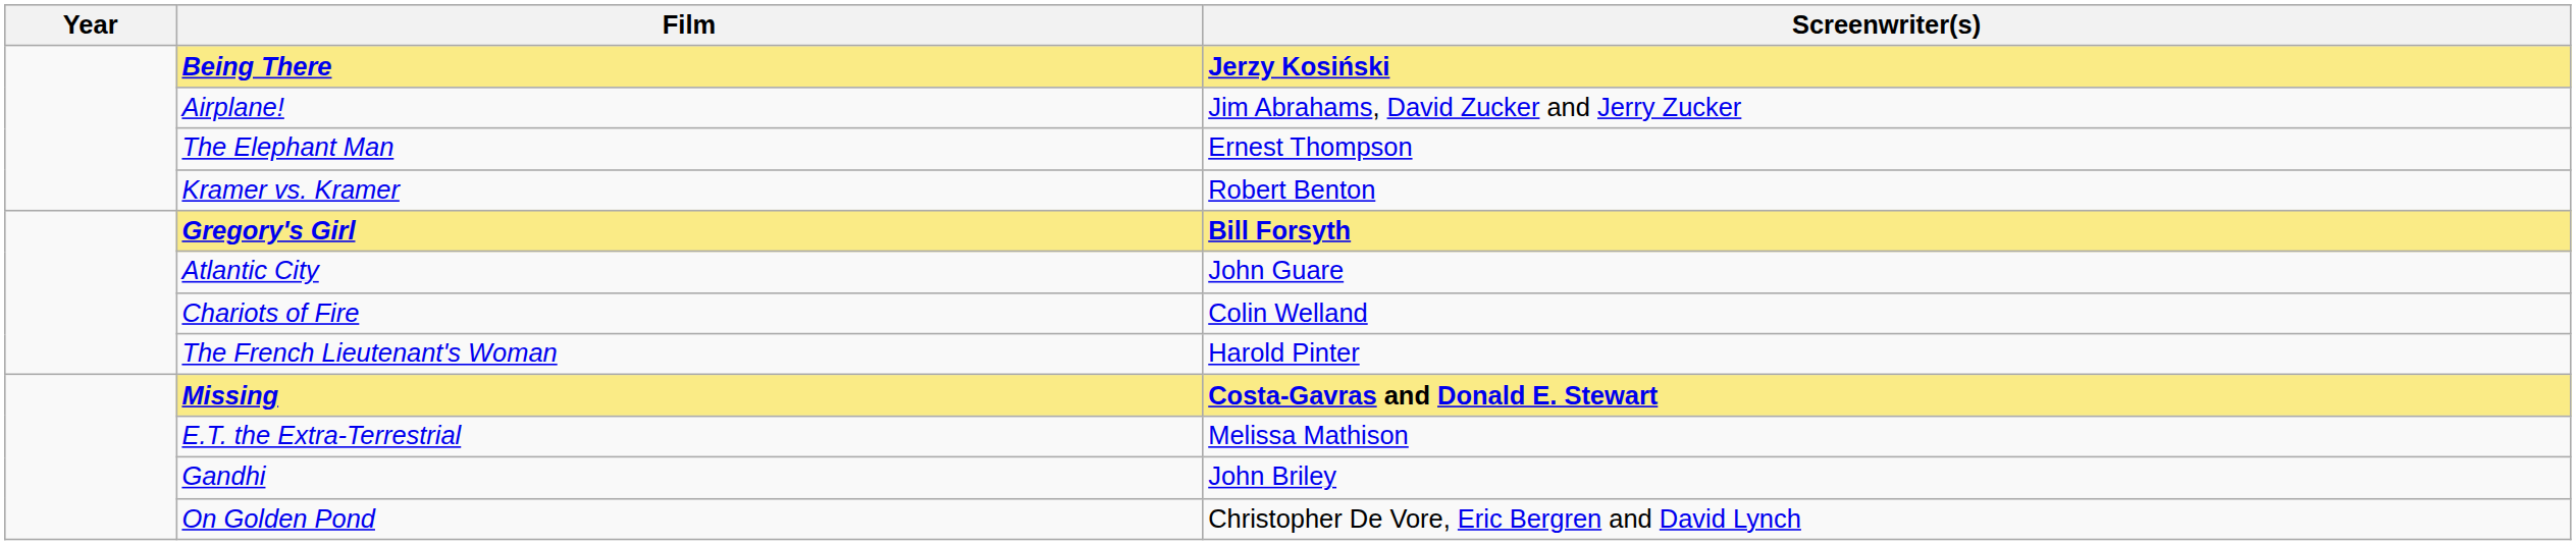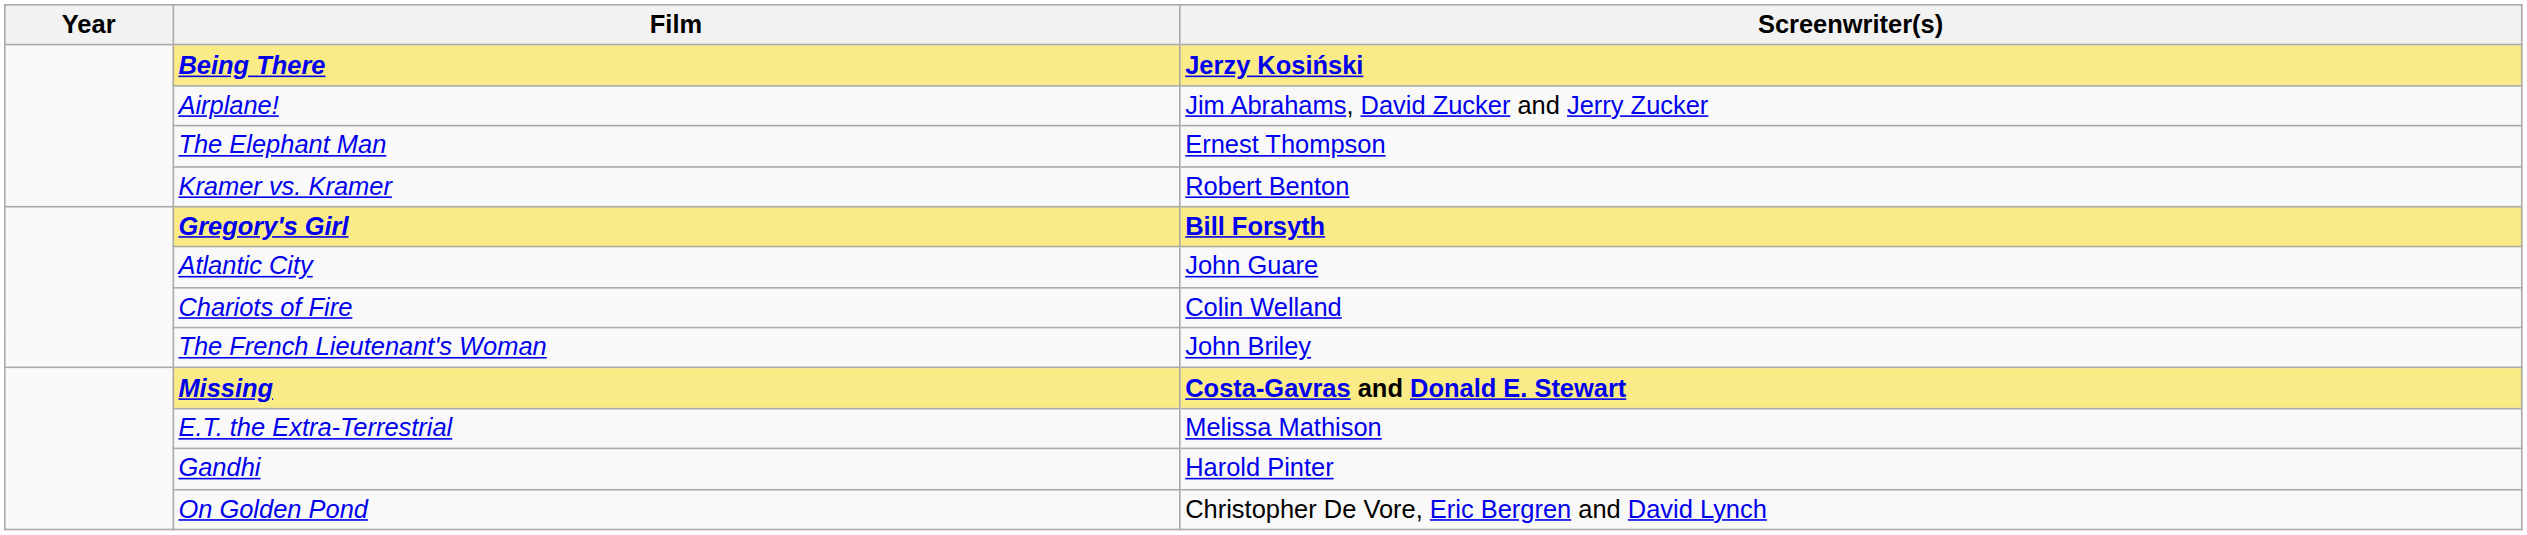The French Lieutenant's Woman | Screenwriter(s): Harold Pinter -> John Briley
Gandhi | Screenwriter(s): John Briley -> Harold Pinter
